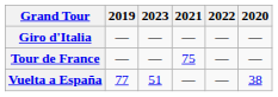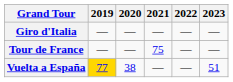columns swapped: 2020 <-> 2023
Vuelta a España | 2019: no background -> gold background
